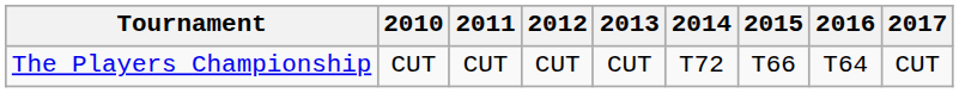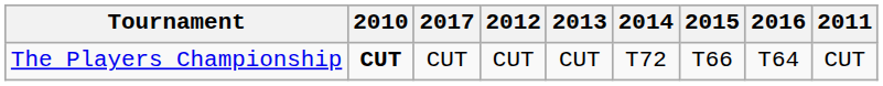columns swapped: 2011 <-> 2017
The Players Championship | 2010: normal -> bold
